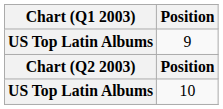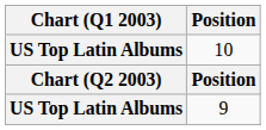rows swapped: 9 <-> 10
